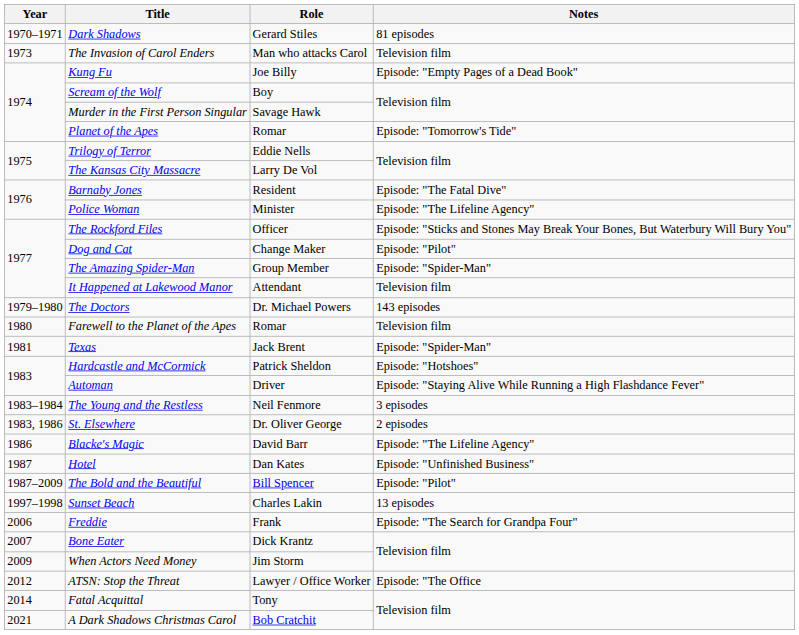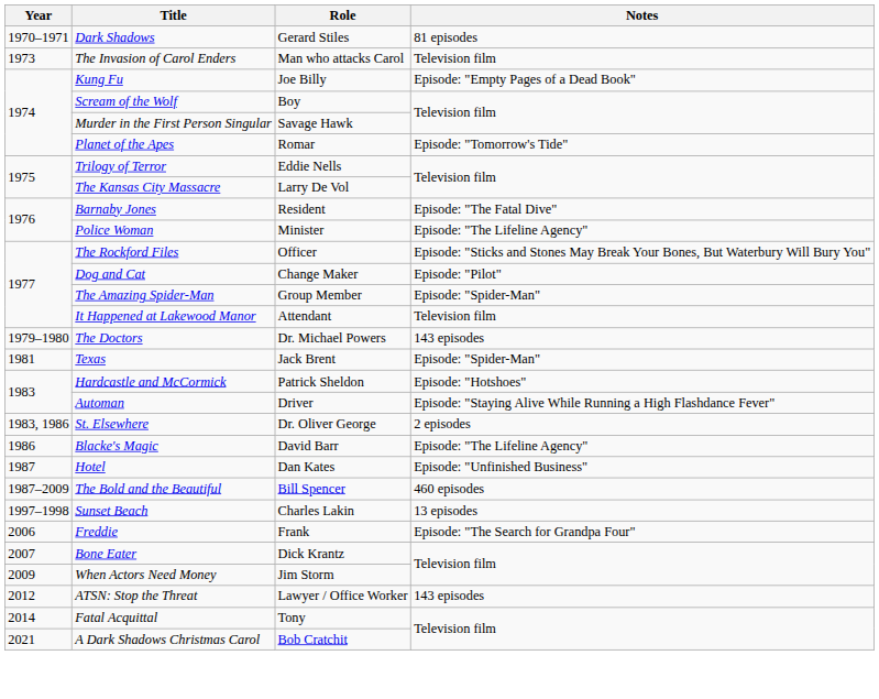- row: 1980 | Farewell to the Planet of the Apes | Romar | Television film
- row: 1983–1984 | The Young and the Restless | Neil Fenmore | 3 episodes
The Bold and the Beautiful | Notes: Episode: "Pilot" -> 460 episodes
ATSN: Stop the Threat | Notes: Episode: "The Office -> 143 episodes
